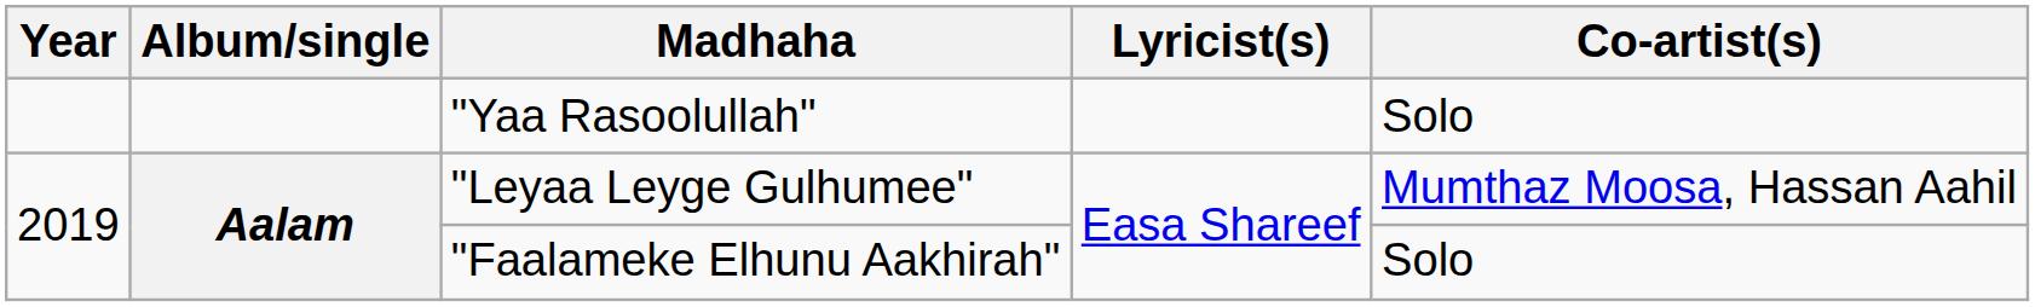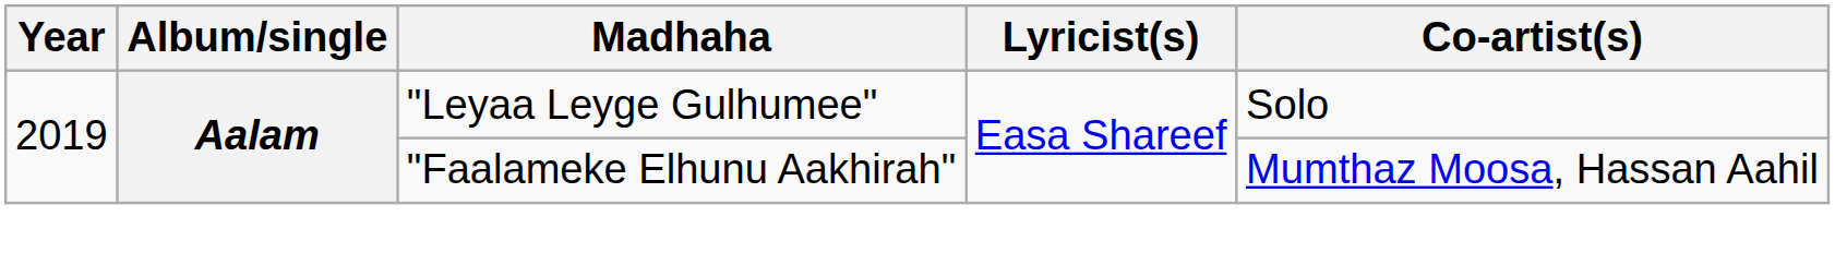- row: "Yaa Rasoolullah" | Solo
"Leyaa Leyge Gulhumee" | Co-artist(s): Mumthaz Moosa, Hassan Aahil -> Solo
"Faalameke Elhunu Aakhirah" | Co-artist(s): Solo -> Mumthaz Moosa, Hassan Aahil
